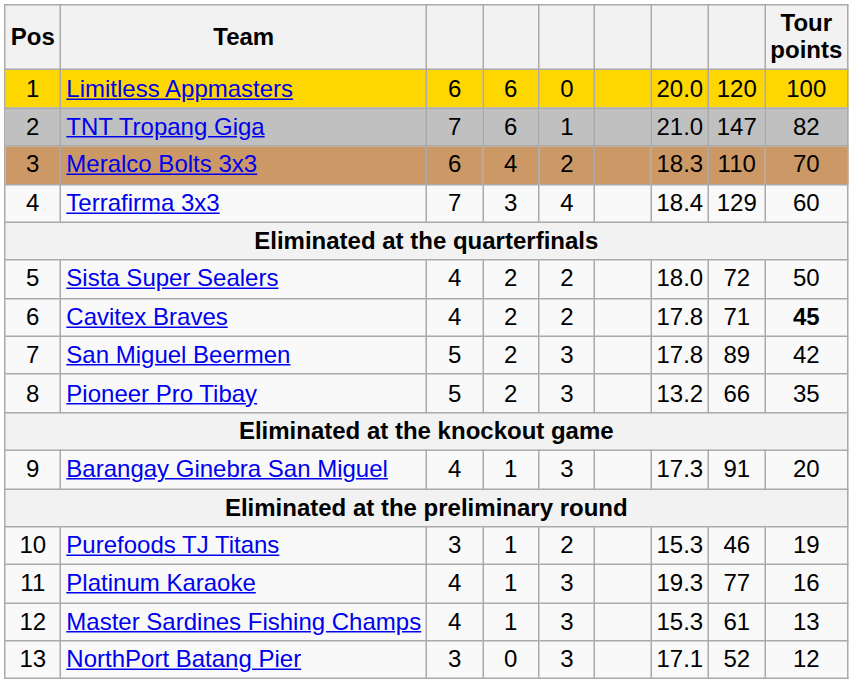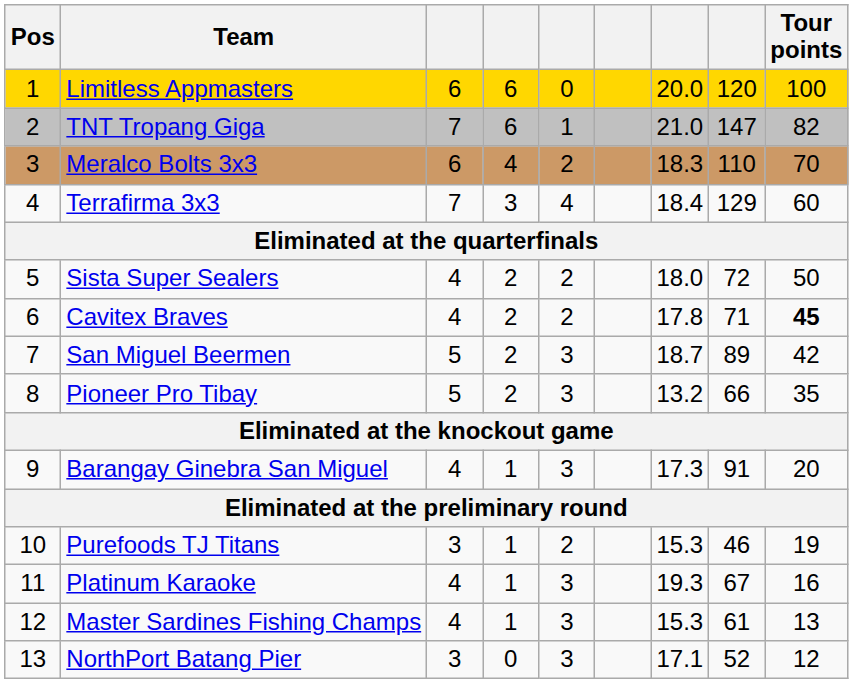San Miguel Beermen | column 7: 17.8 -> 18.7
Platinum Karaoke | column 8: 77 -> 67
